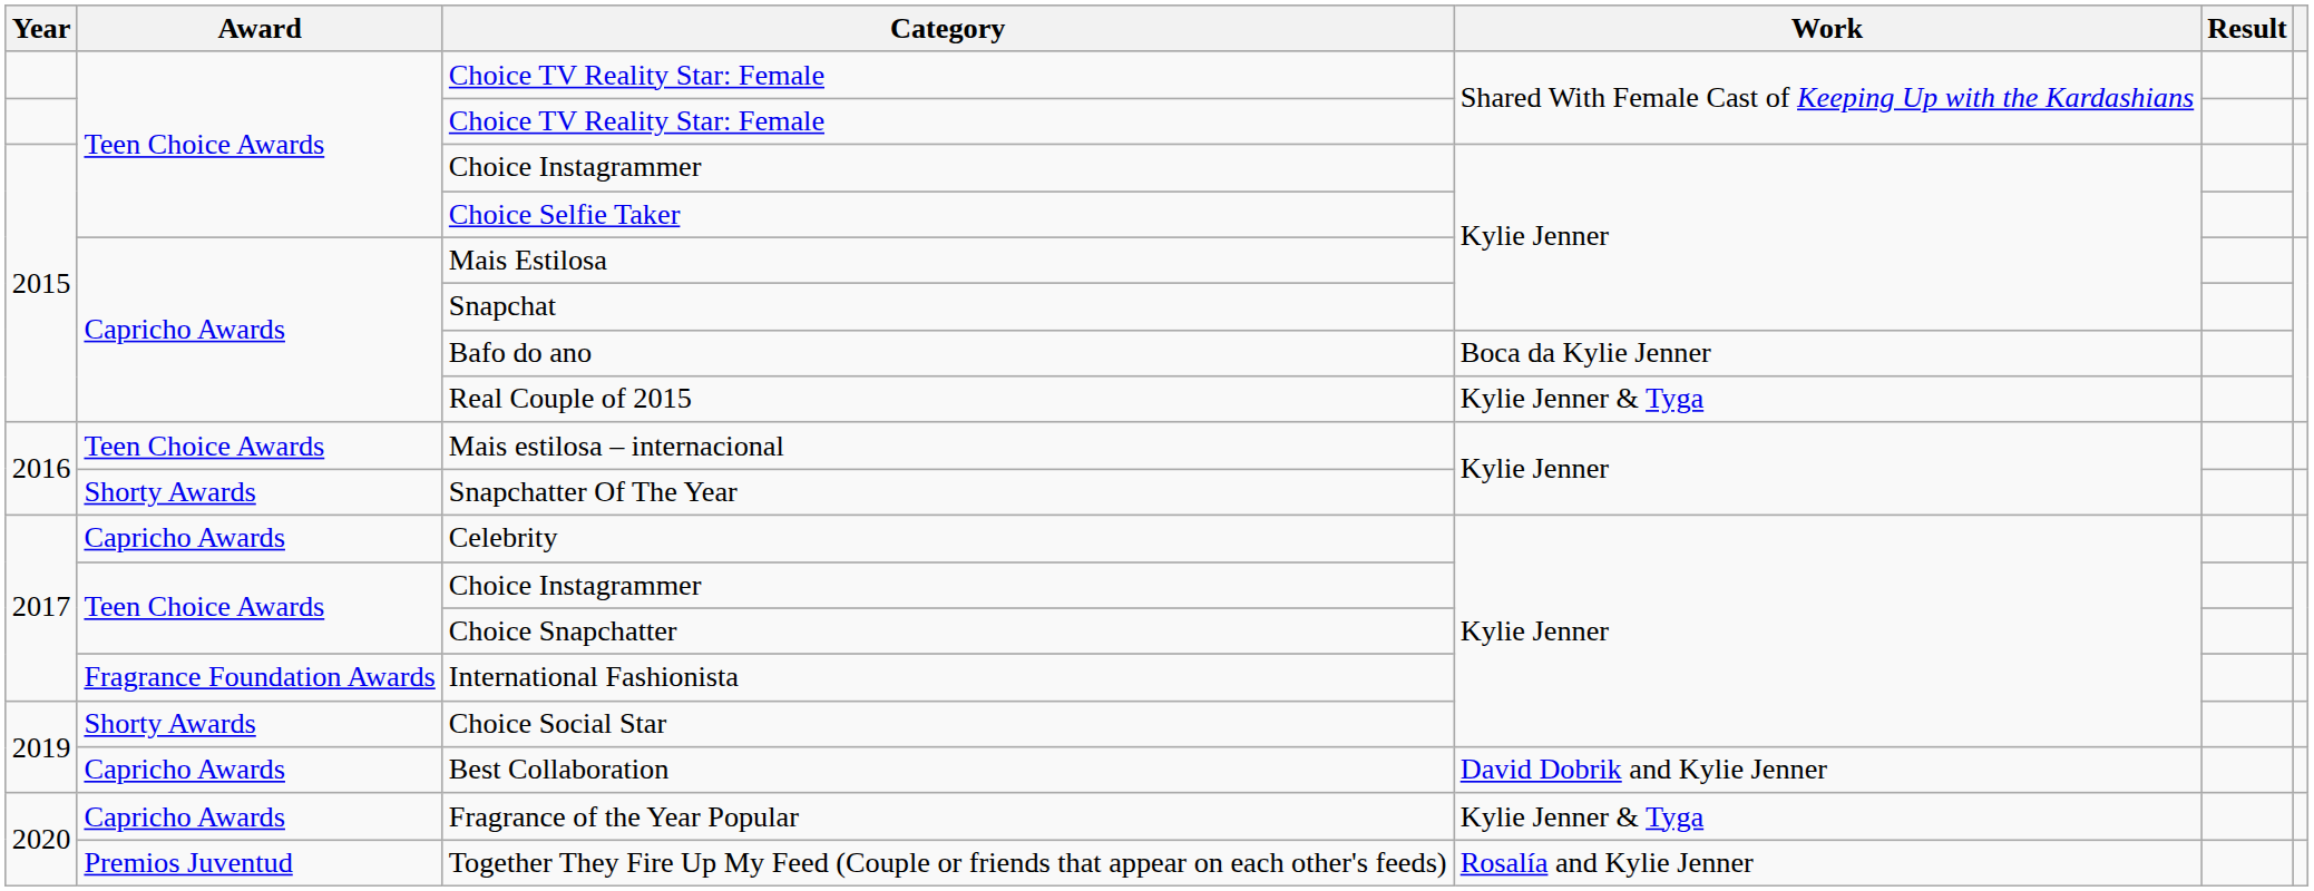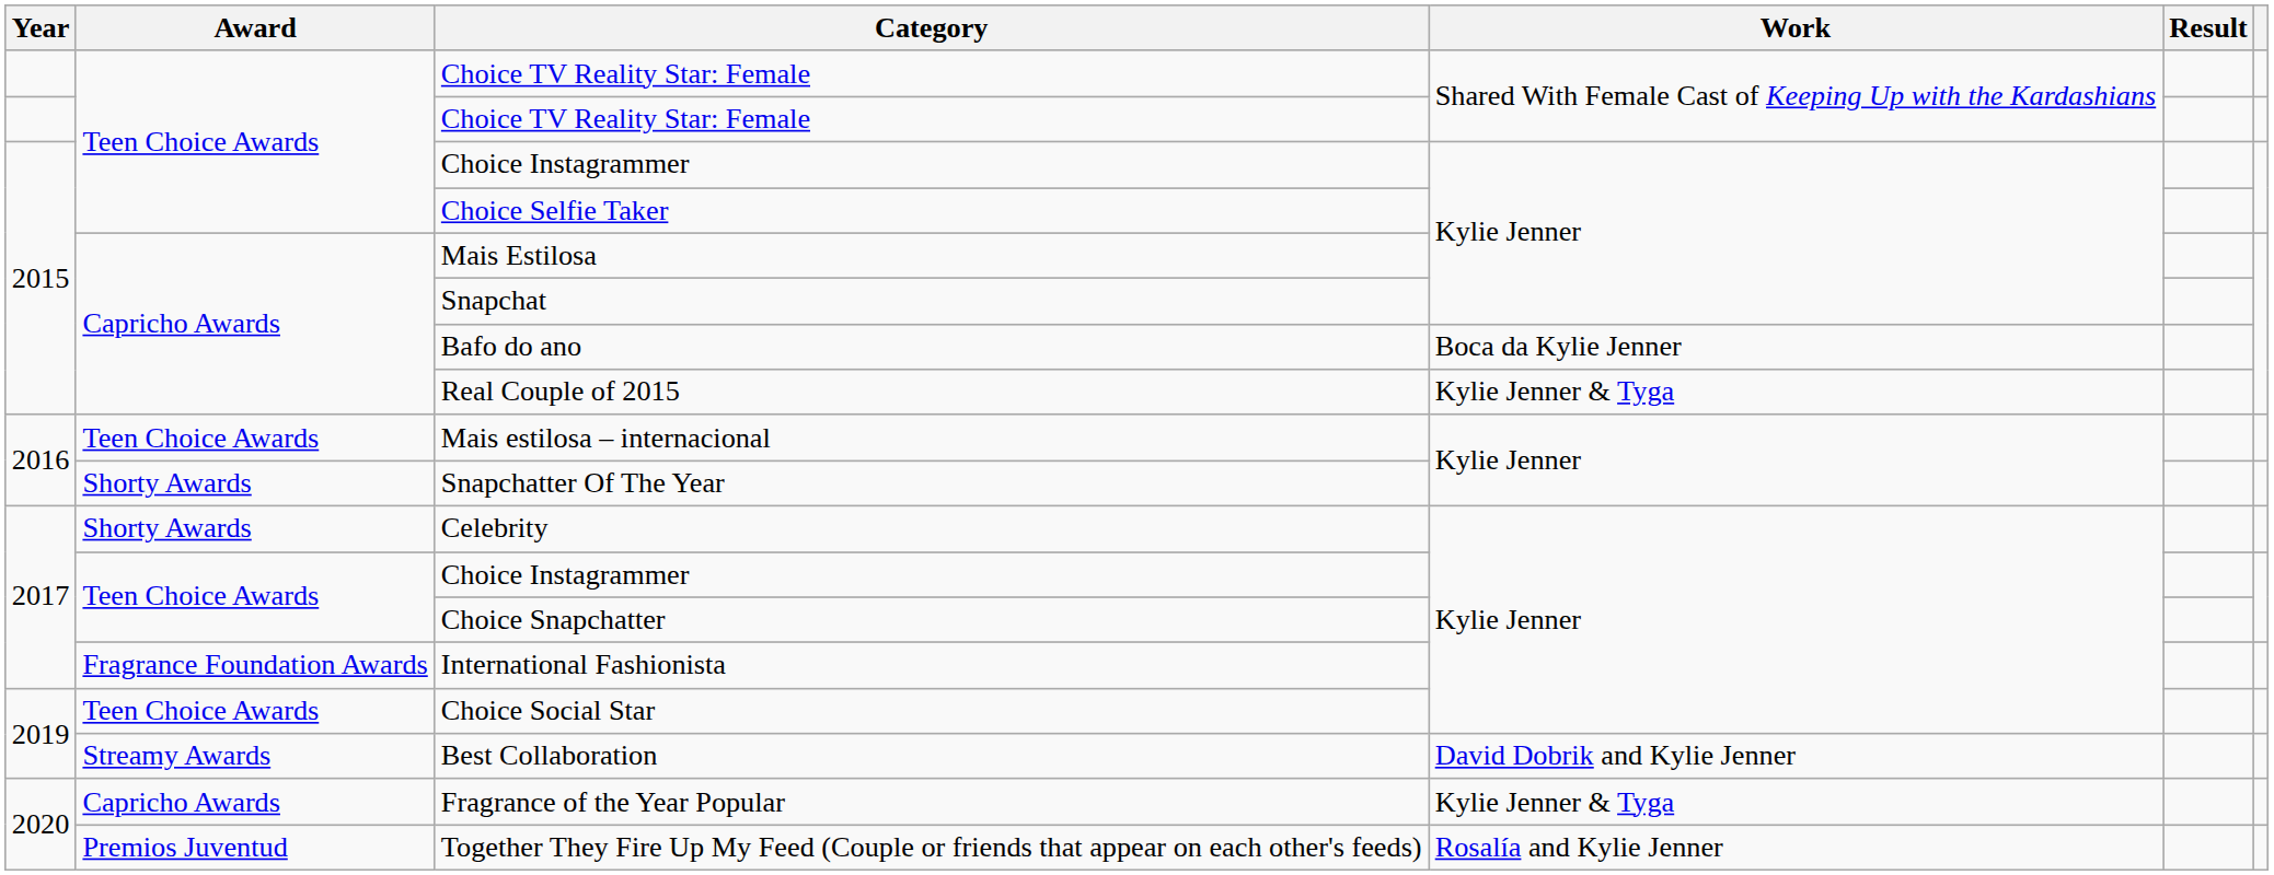Celebrity | Award: Capricho Awards -> Shorty Awards
Choice Social Star | Award: Shorty Awards -> Teen Choice Awards
Best Collaboration | Award: Capricho Awards -> Streamy Awards
